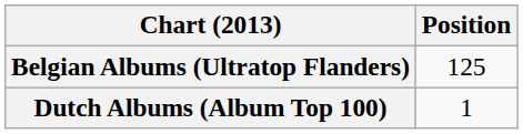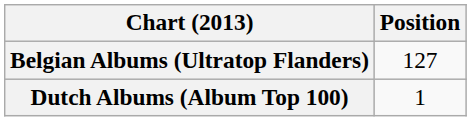Belgian Albums (Ultratop Flanders) | Position: 125 -> 127
